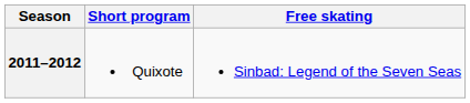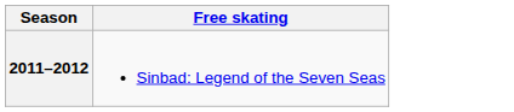- column: Short program | Quixote
